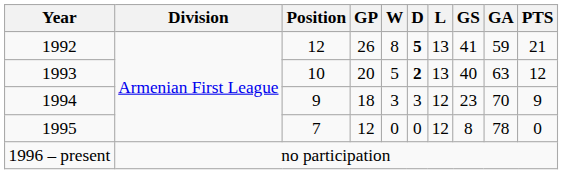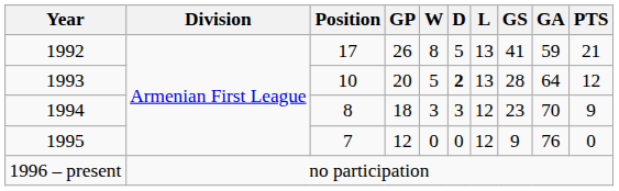1992 | Position: 12 -> 17
1992 | D: bold -> normal
1993 | GS: 40 -> 28
1993 | GA: 63 -> 64
1994 | Position: 9 -> 8
1995 | GS: 8 -> 9
1995 | GA: 78 -> 76
